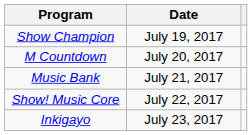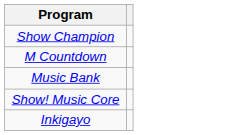- column: Date | July 19, 2017 | July 20, 2017 | July 21, 2017 | July 22, 2017 | July 23, 2017
